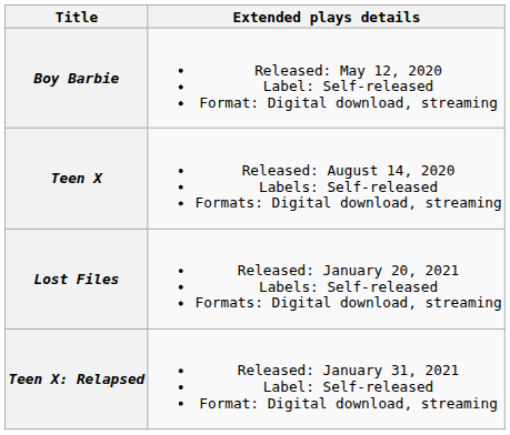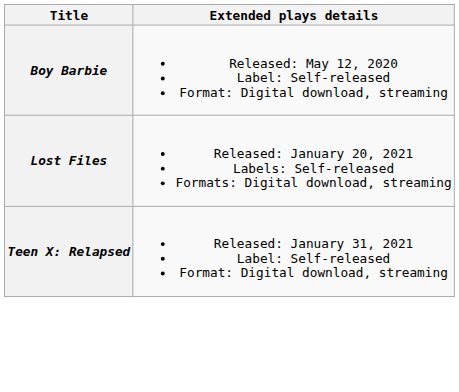- row: Teen X | Released: August 14, 2020 Labels: Self-released Formats: Digital download, streaming
